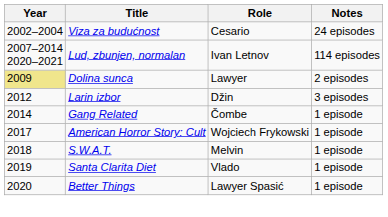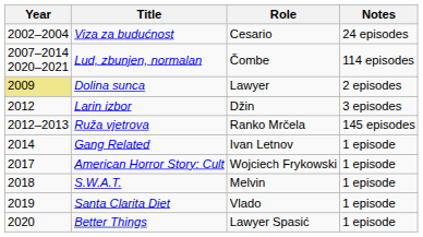Lud, zbunjen, normalan | Role: Ivan Letnov -> Čombe
+ row: 2012–2013 | Ruža vjetrova | Ranko Mrčela | 145 episodes
Gang Related | Role: Čombe -> Ivan Letnov
